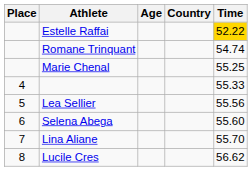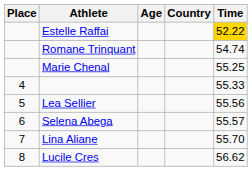Selena Abega | Time: 55.60 -> 55.57
